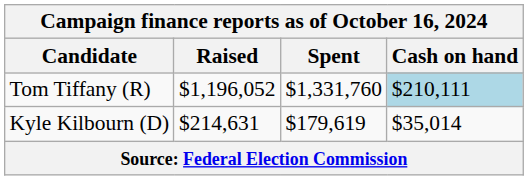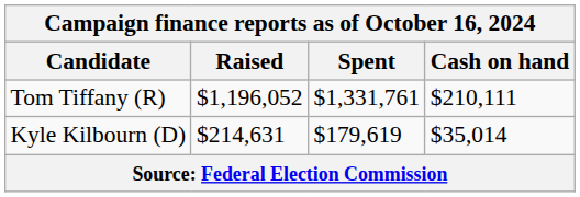Tom Tiffany (R) | Spent: $1,331,760 -> $1,331,761
Tom Tiffany (R) | Cash on hand: lightblue background -> no background
